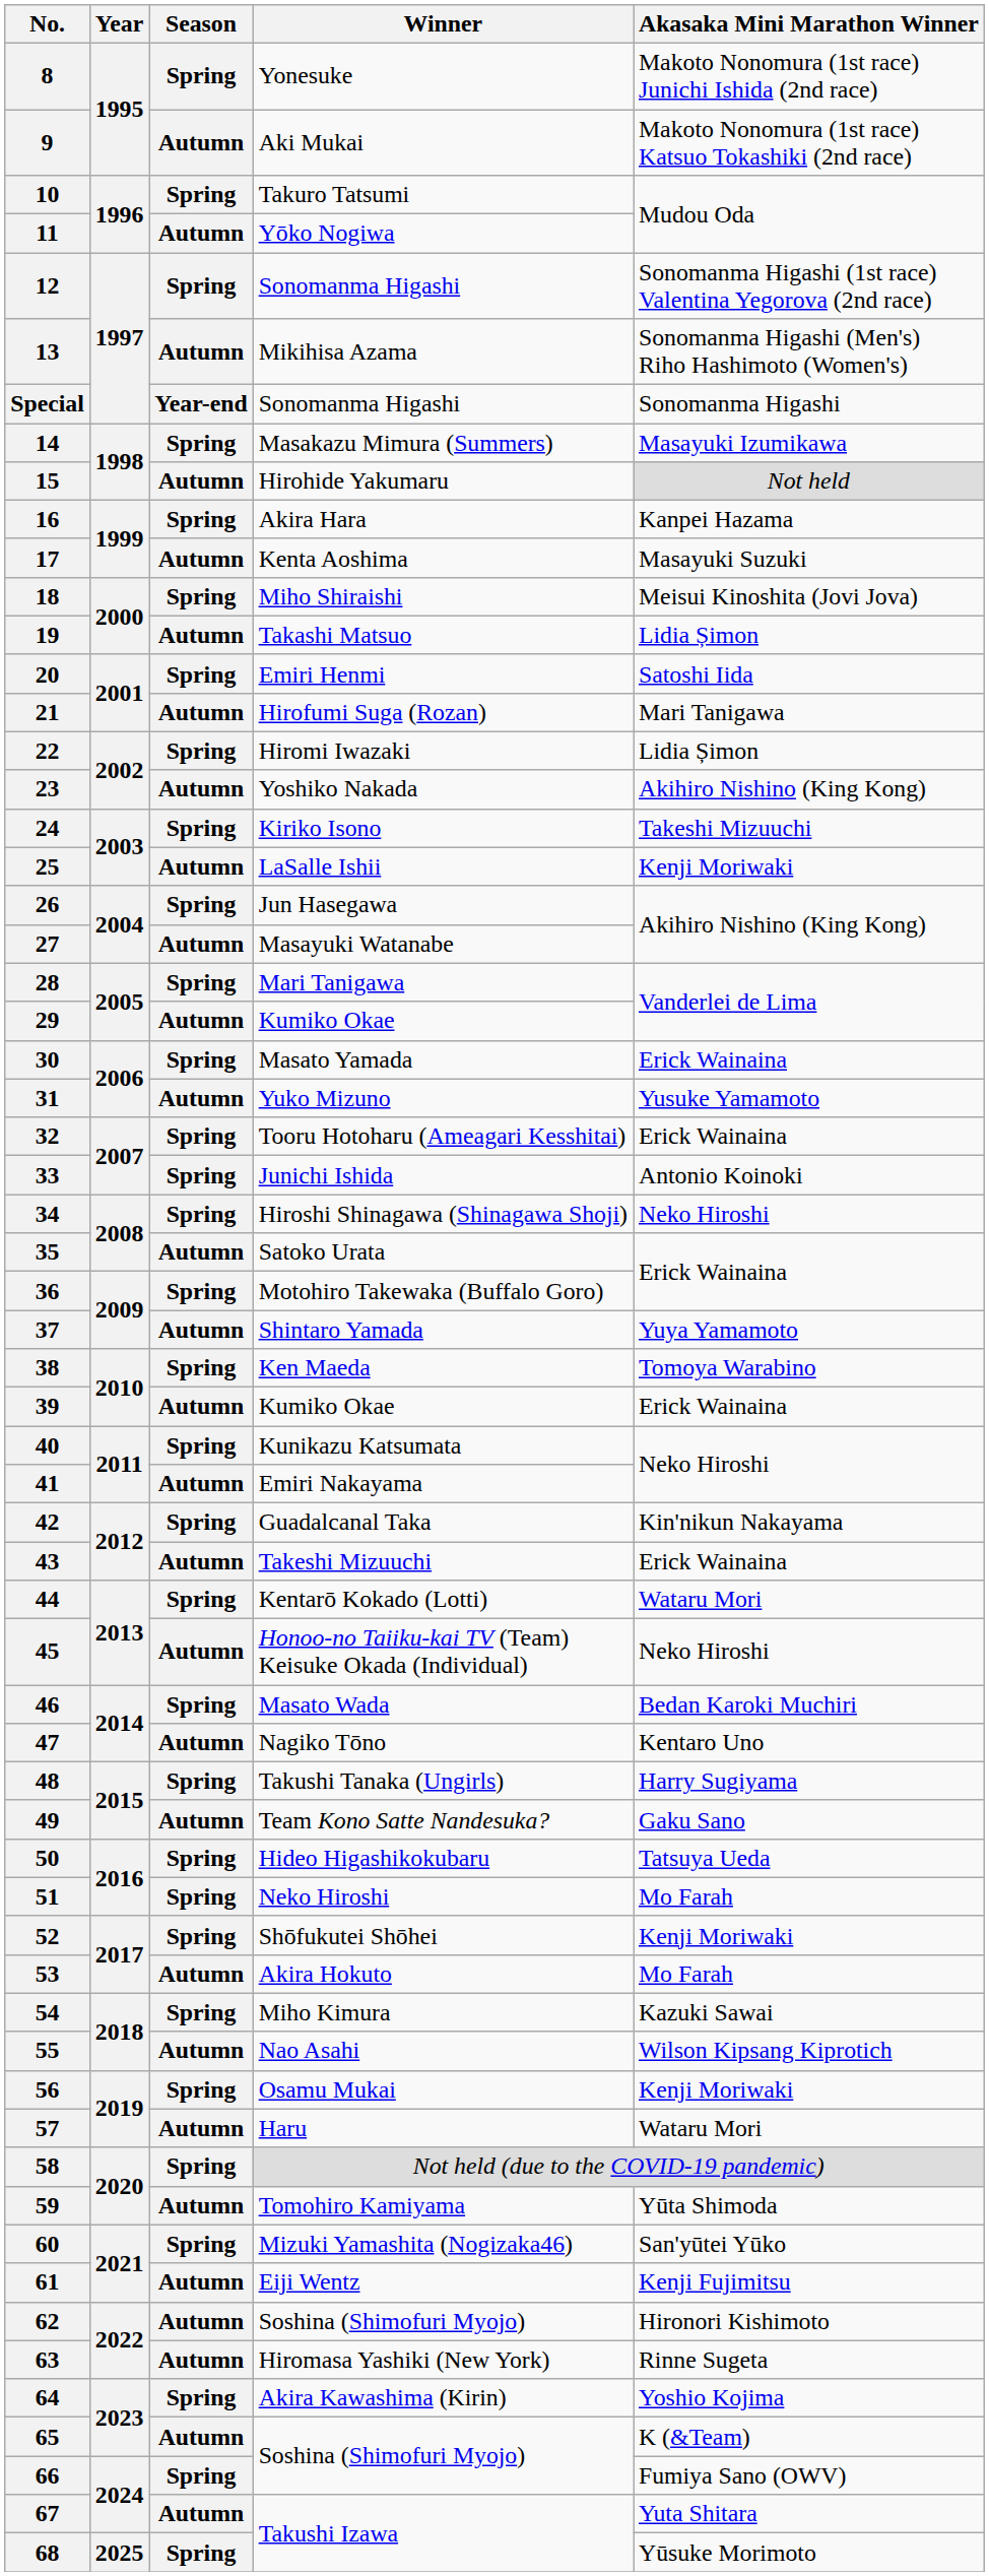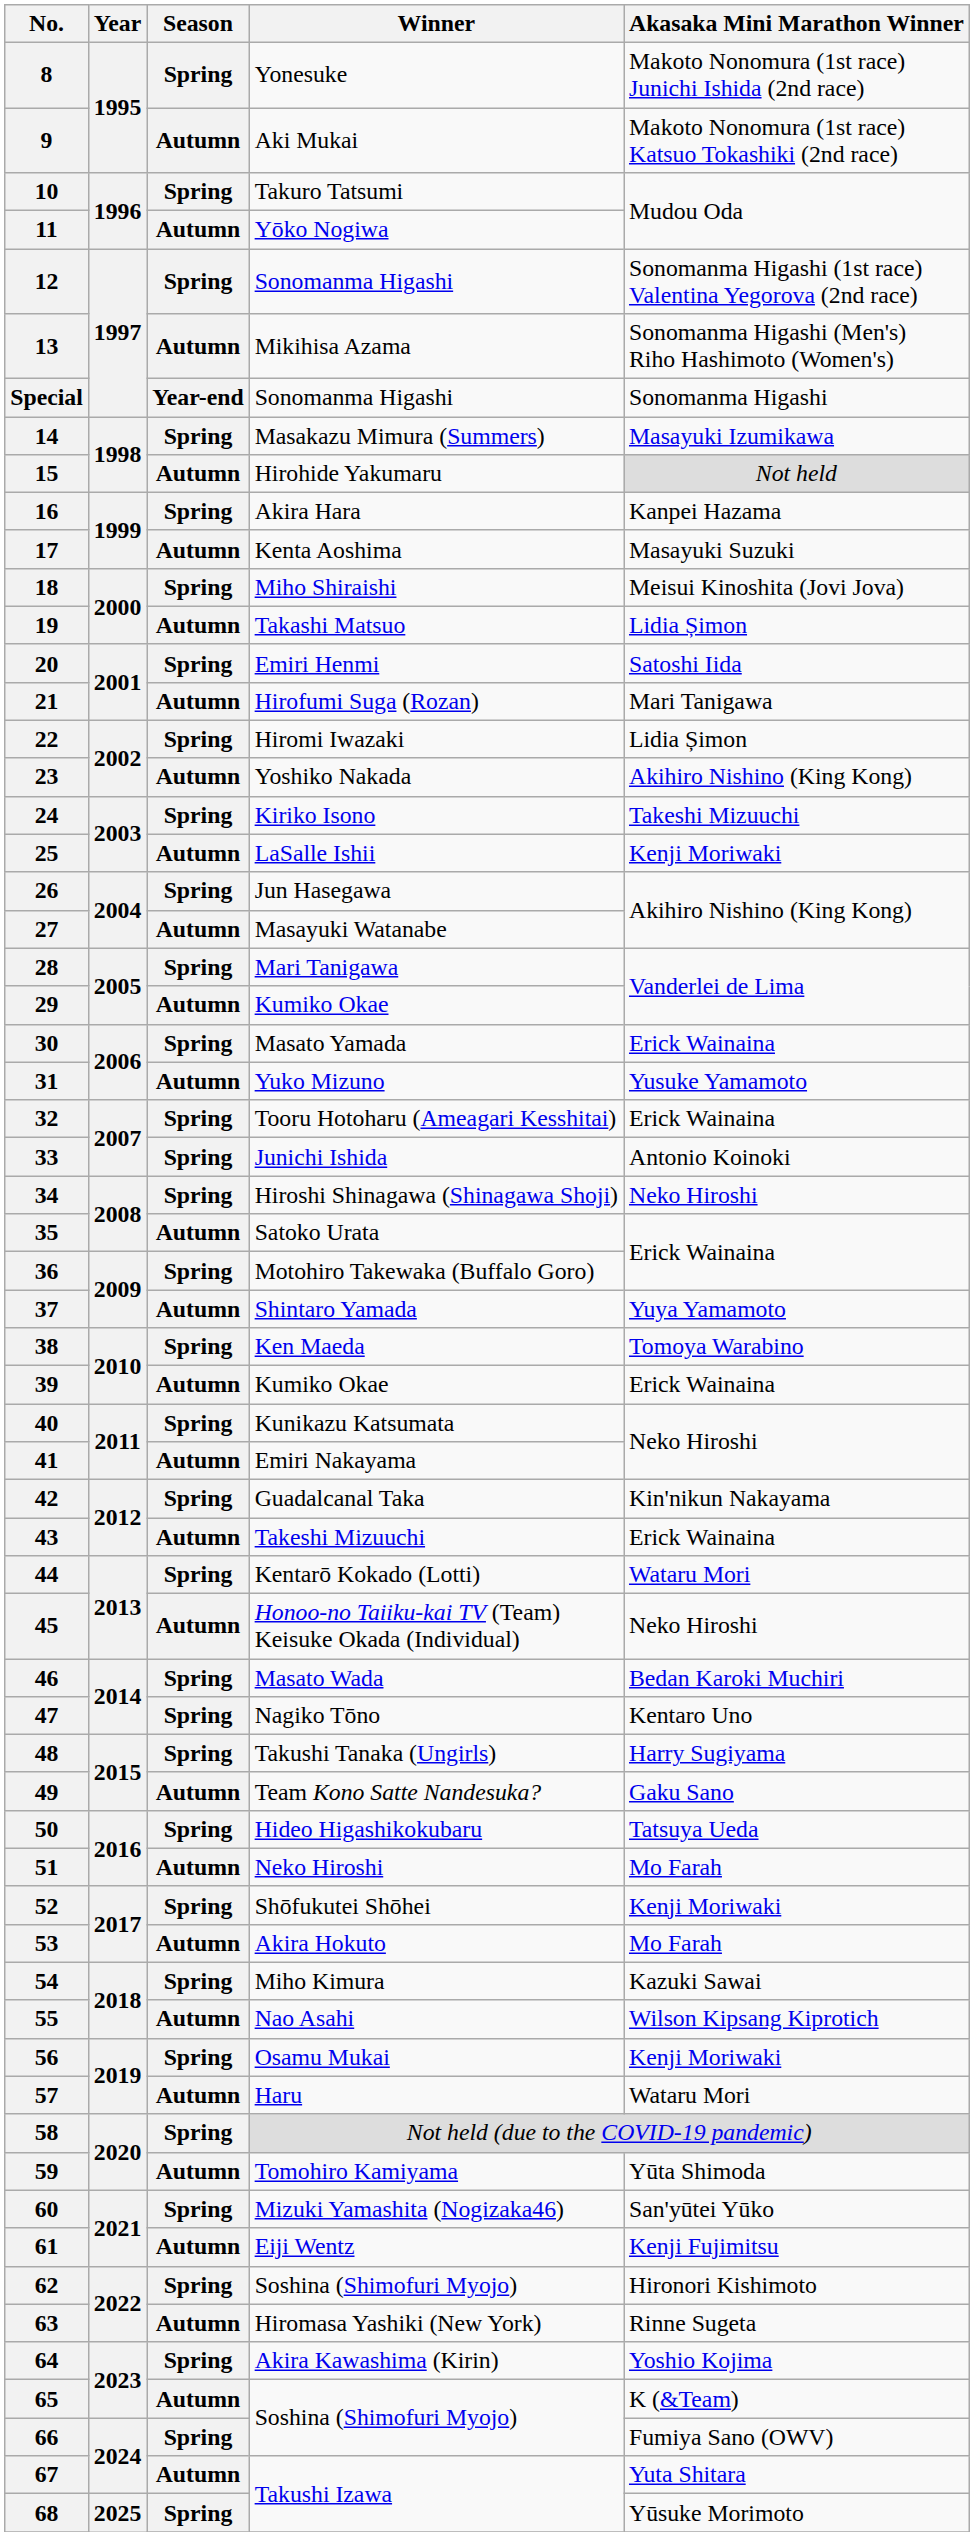47 | Season: Autumn -> Spring
51 | Season: Spring -> Autumn
62 | Season: Autumn -> Spring
